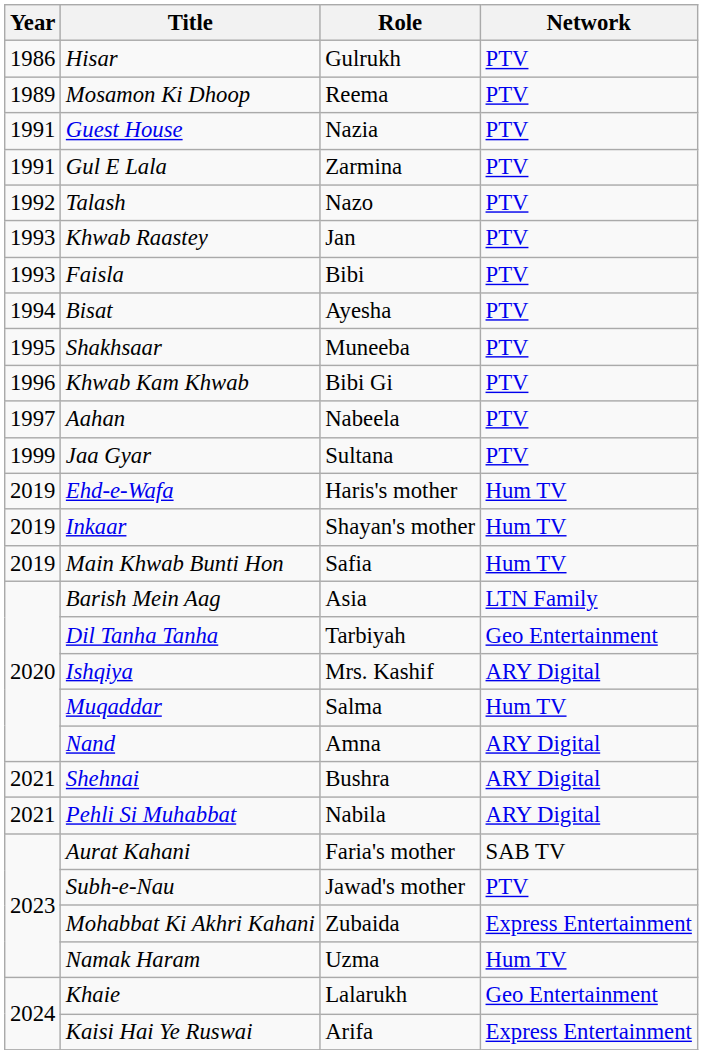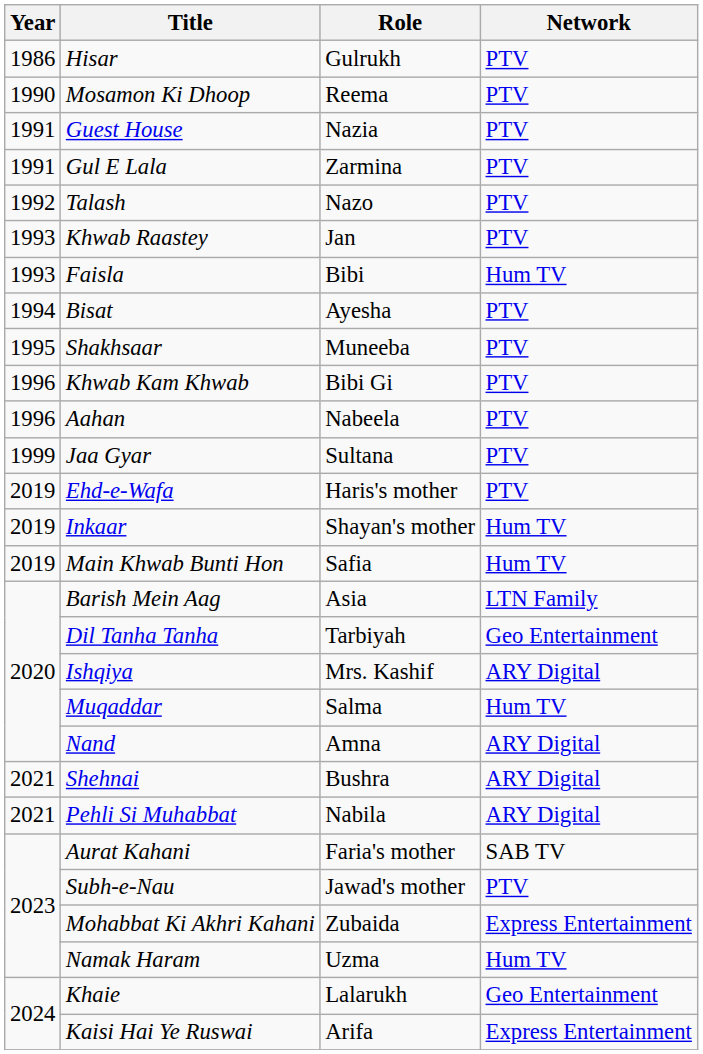Mosamon Ki Dhoop | Year: 1989 -> 1990
Faisla | Network: PTV -> Hum TV
Aahan | Year: 1997 -> 1996
Ehd-e-Wafa | Network: Hum TV -> PTV
